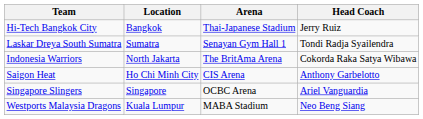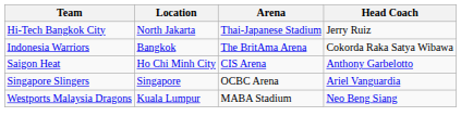Hi-Tech Bangkok City | Location: Bangkok -> North Jakarta
- row: Laskar Dreya South Sumatra | Sumatra | Senayan Gym Hall 1 | Tondi Radja Syailendra
Indonesia Warriors | Location: North Jakarta -> Bangkok
